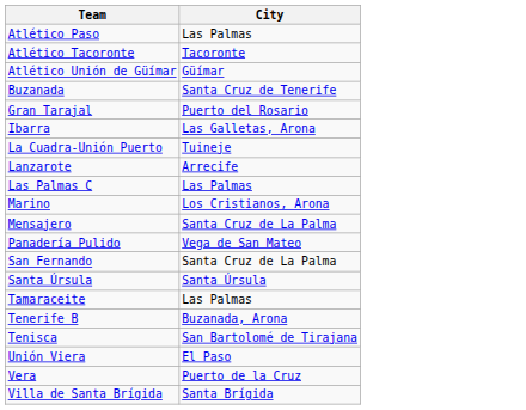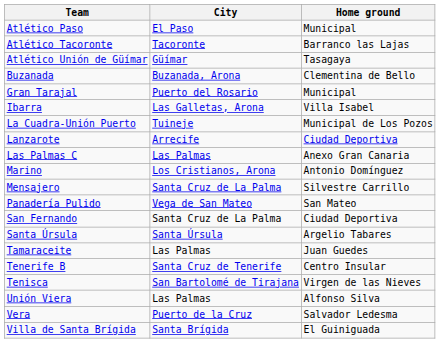+ column: Home ground | Municipal | Barranco las Lajas | Tasagaya | Clementina de Bello | Municipal | Villa Isabel | Municipal de Los Pozos | Ciudad Deportiva | Anexo Gran Canaria | Antonio Domínguez | Silvestre Carrillo | San Mateo | Ciudad Deportiva | Argelio Tabares | Juan Guedes | Centro Insular | Virgen de las Nieves | Alfonso Silva | Salvador Ledesma | El Guiniguada
Atlético Paso | City: Las Palmas -> El Paso
Buzanada | City: Santa Cruz de Tenerife -> Buzanada, Arona
Tenerife B | City: Buzanada, Arona -> Santa Cruz de Tenerife
Unión Viera | City: El Paso -> Las Palmas
